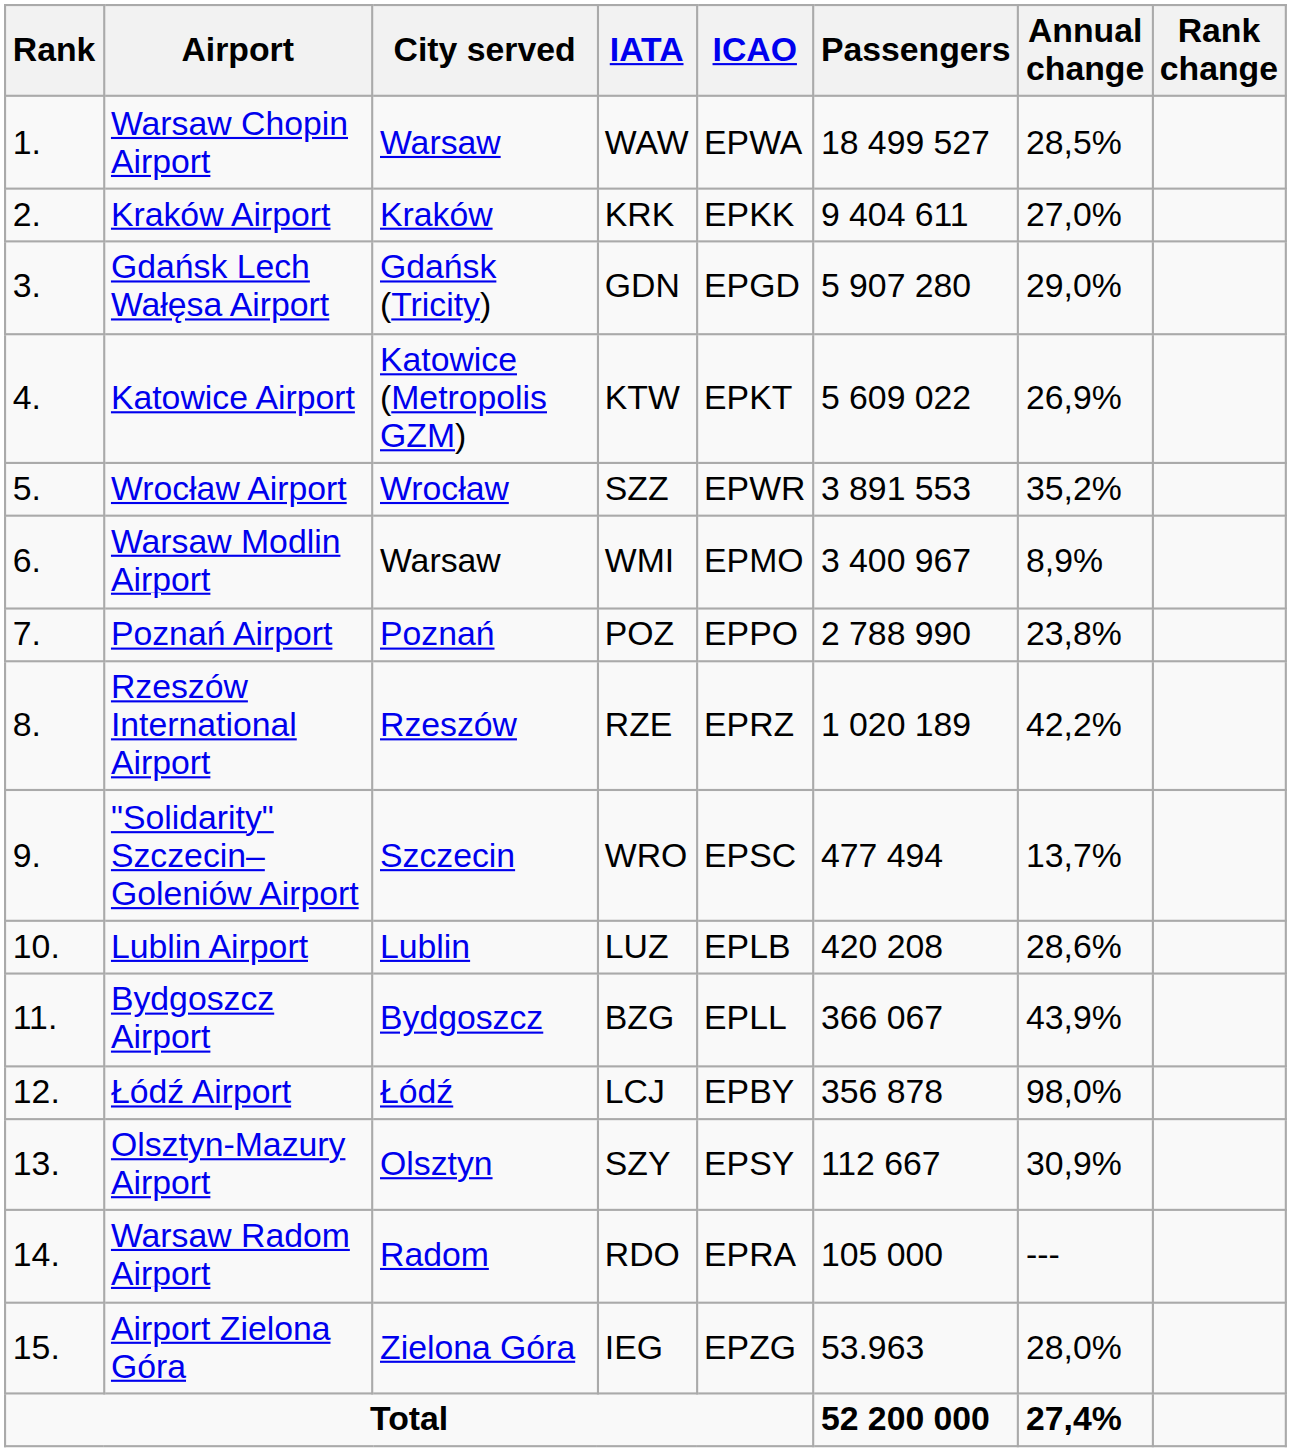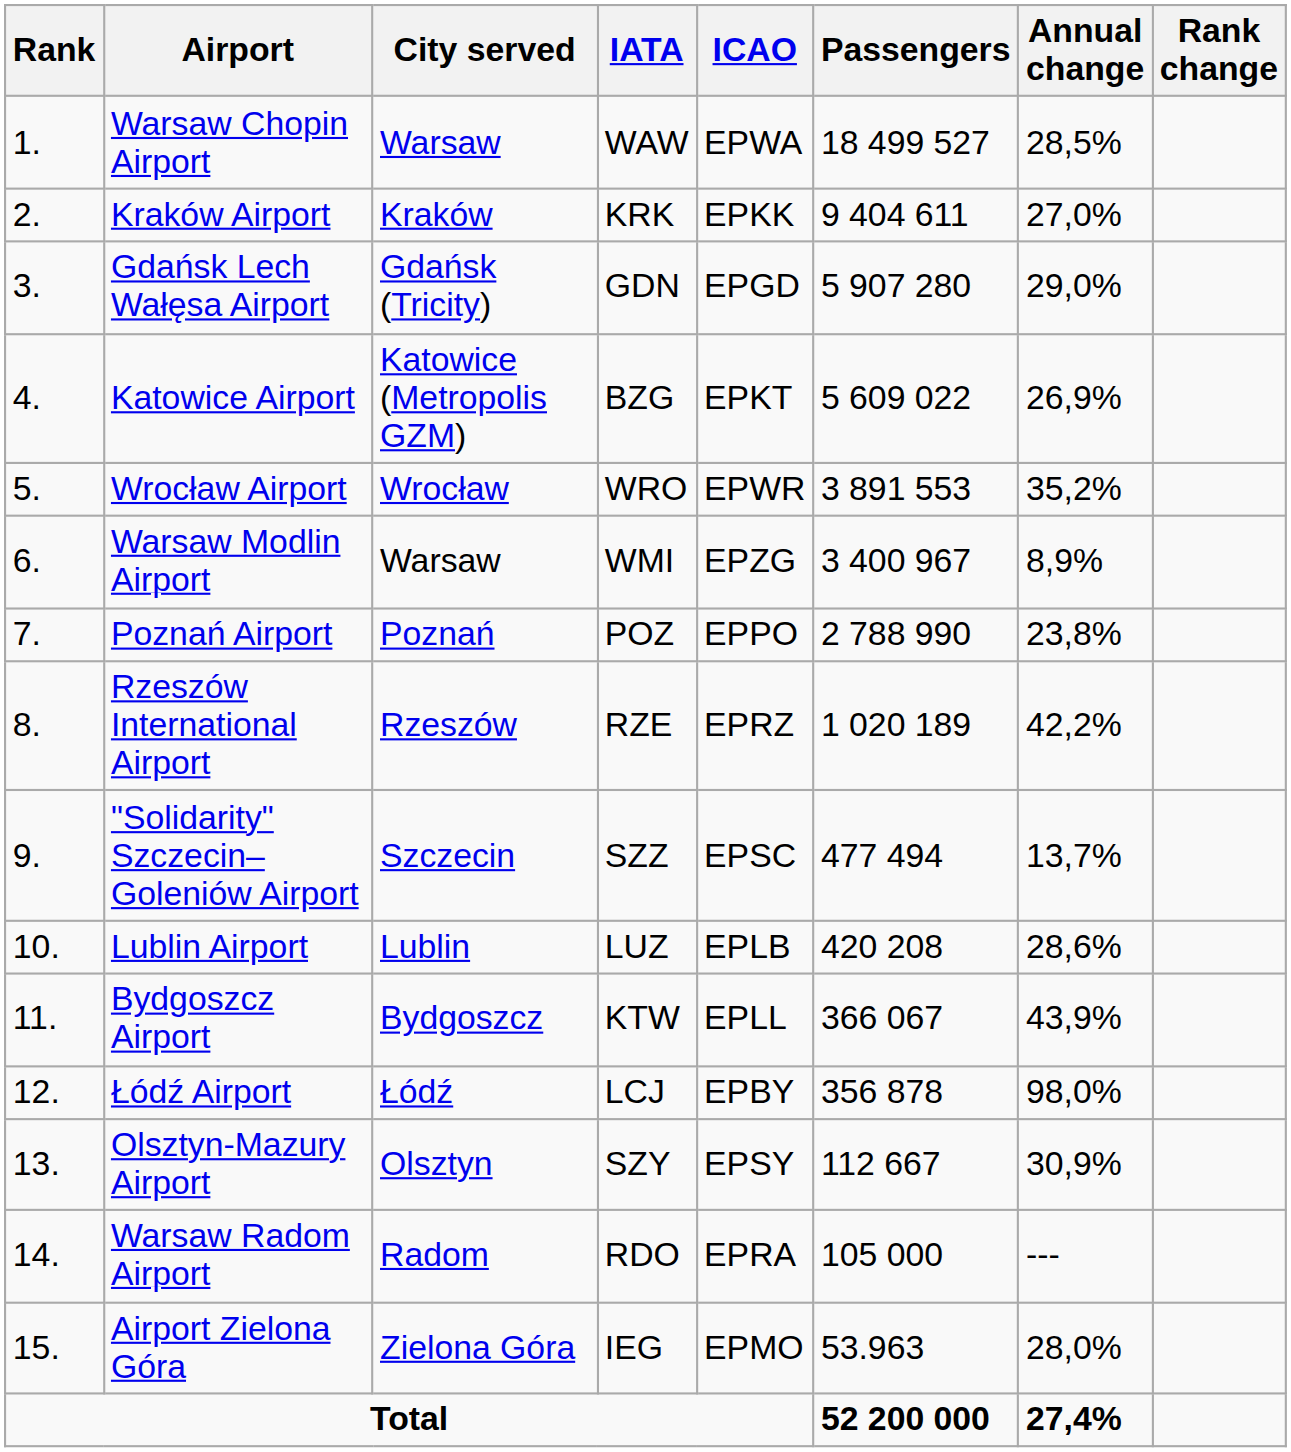Katowice Airport | IATA: KTW -> BZG
Wrocław Airport | IATA: SZZ -> WRO
Warsaw Modlin Airport | ICAO: EPMO -> EPZG
"Solidarity" Szczecin–Goleniów Airport | IATA: WRO -> SZZ
Bydgoszcz Airport | IATA: BZG -> KTW
Airport Zielona Góra | ICAO: EPZG -> EPMO
